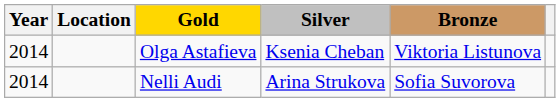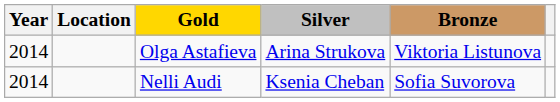Olga Astafieva | Silver: Ksenia Cheban -> Arina Strukova
Nelli Audi | Silver: Arina Strukova -> Ksenia Cheban
